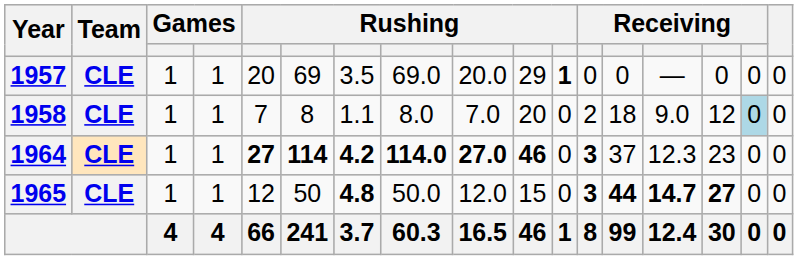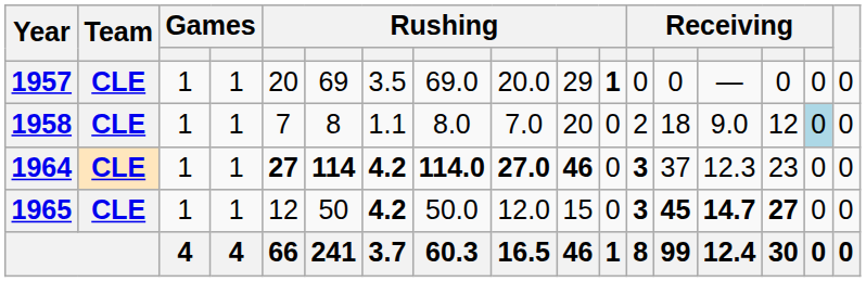1965 | column 7: 4.8 -> 4.2
1965 | column 13: 44 -> 45
